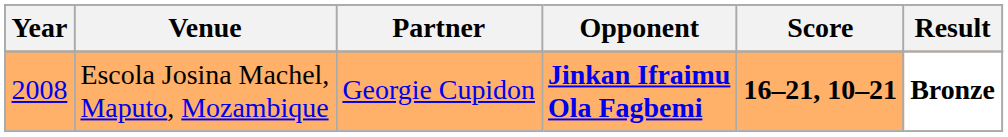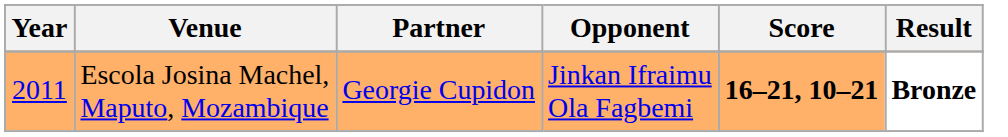Escola Josina Machel, Maputo, Mozambique | Year: 2008 -> 2011
Escola Josina Machel, Maputo, Mozambique | Opponent: bold -> normal
